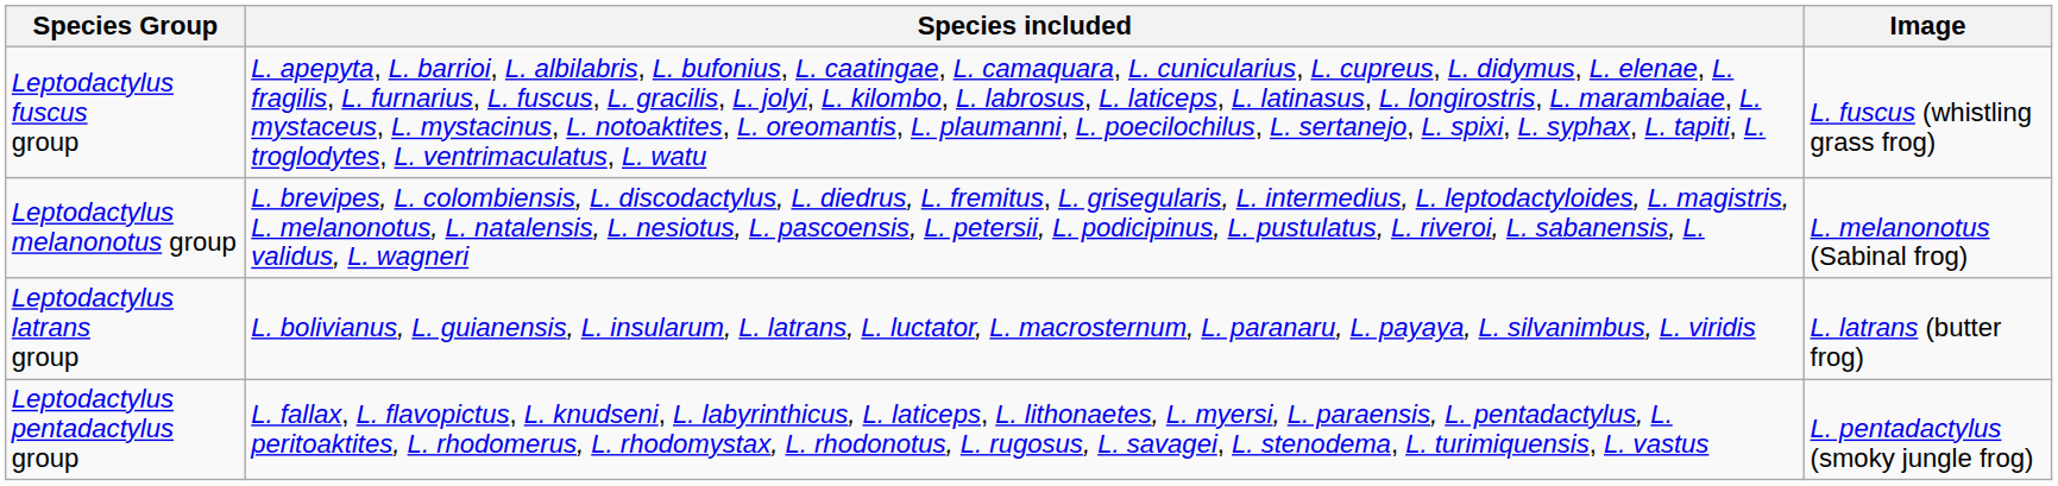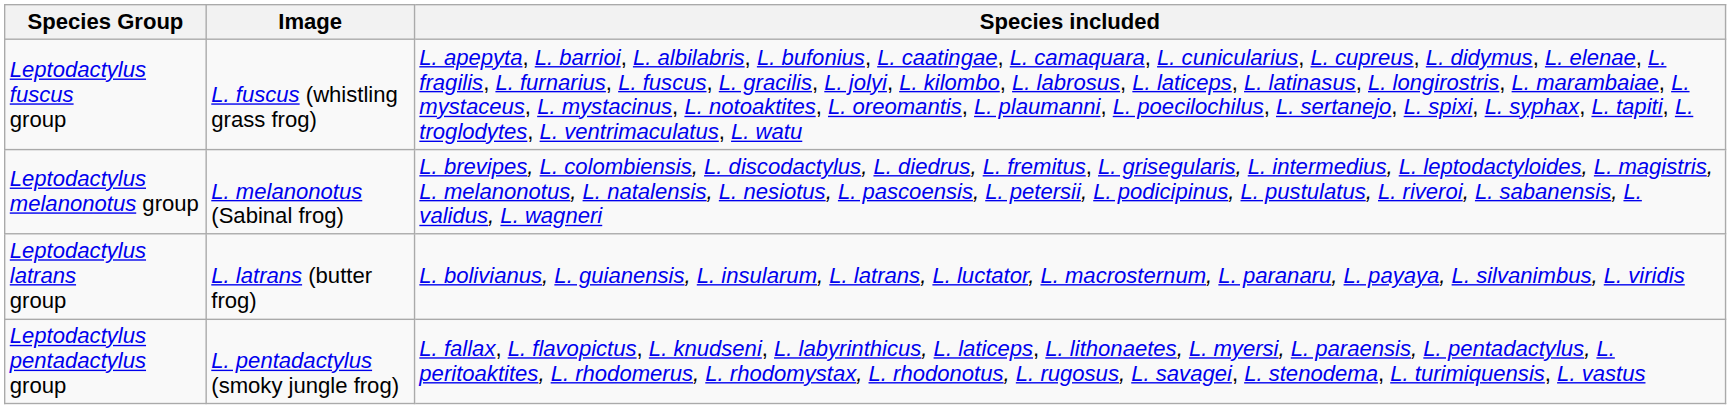columns swapped: Species included <-> Image
